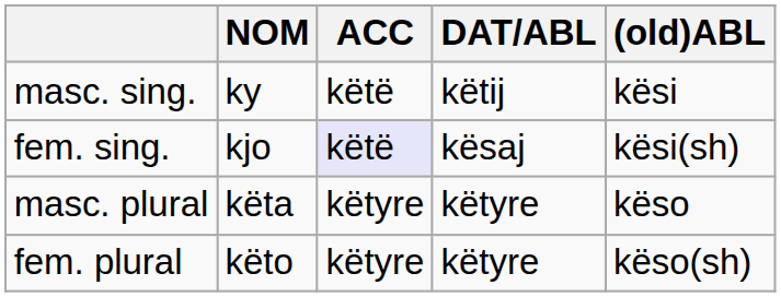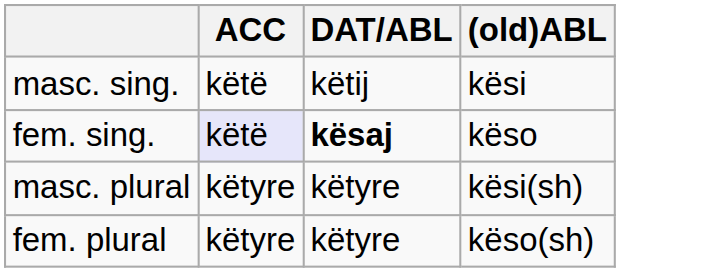- column: NOM | ky | kjo | këta | këto
fem. sing. | DAT/ABL: normal -> bold
fem. sing. | (old)ABL: kësi(sh) -> këso
masc. plural | (old)ABL: këso -> kësi(sh)
